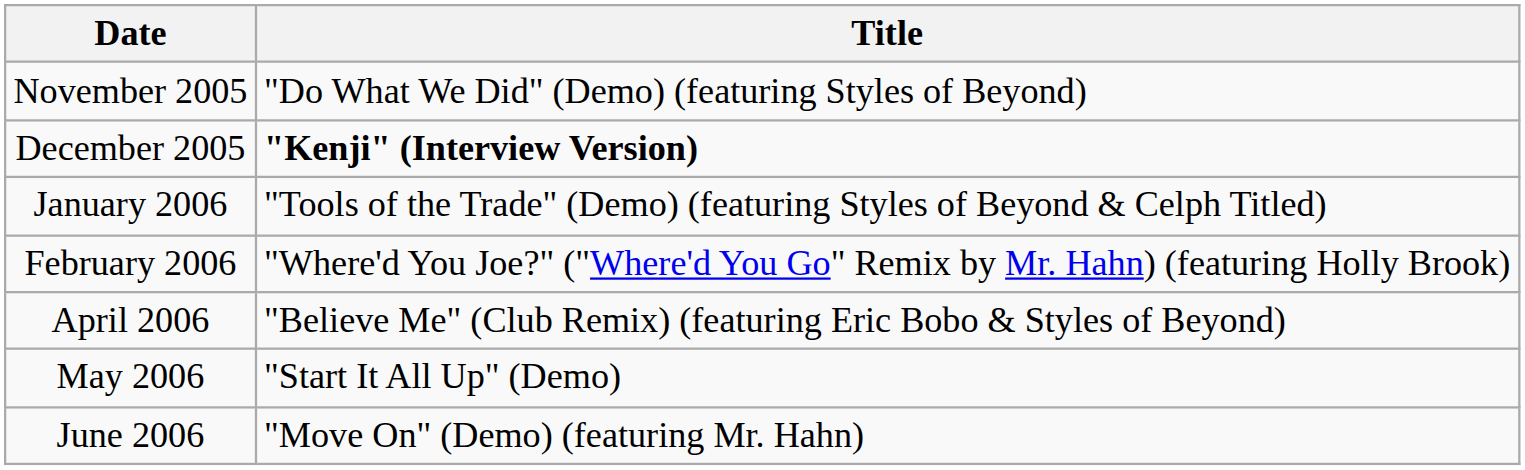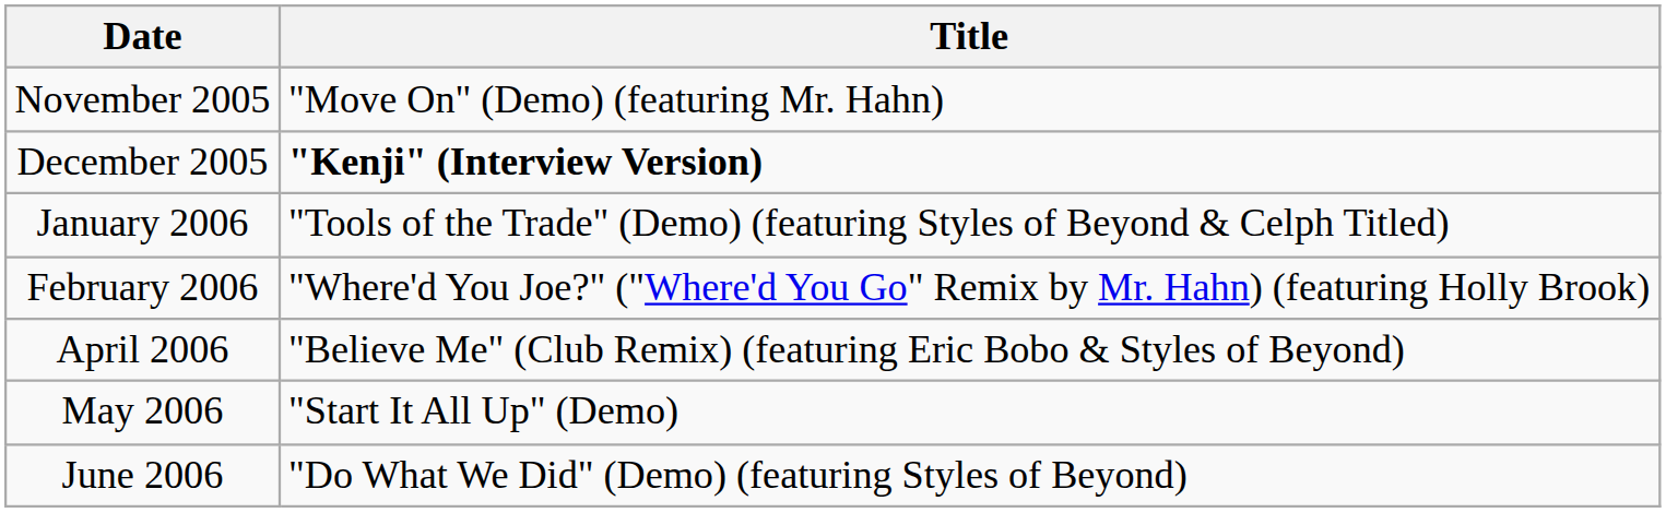November 2005 | Title: "Do What We Did" (Demo) (featuring Styles of Beyond) -> "Move On" (Demo) (featuring Mr. Hahn)
June 2006 | Title: "Move On" (Demo) (featuring Mr. Hahn) -> "Do What We Did" (Demo) (featuring Styles of Beyond)
